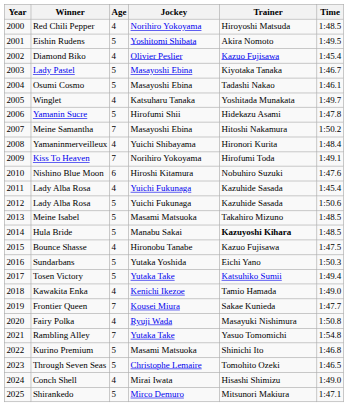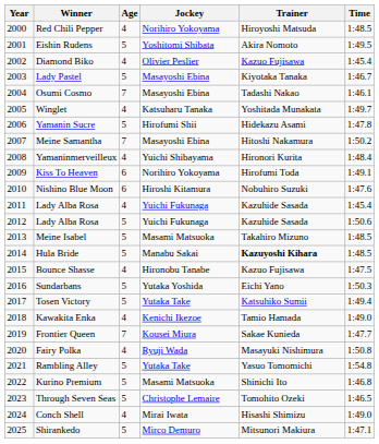Osumi Cosmo | Age: 5 -> 7
Kiss To Heaven | Age: 7 -> 6
Rambling Alley | Age: 7 -> 5
